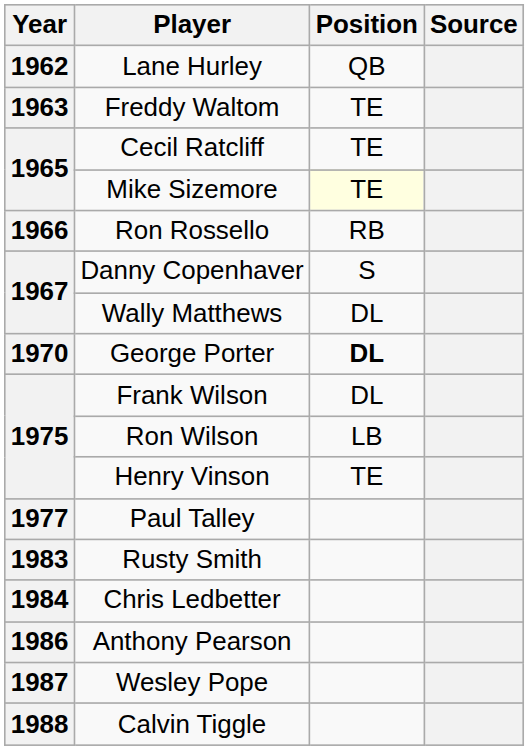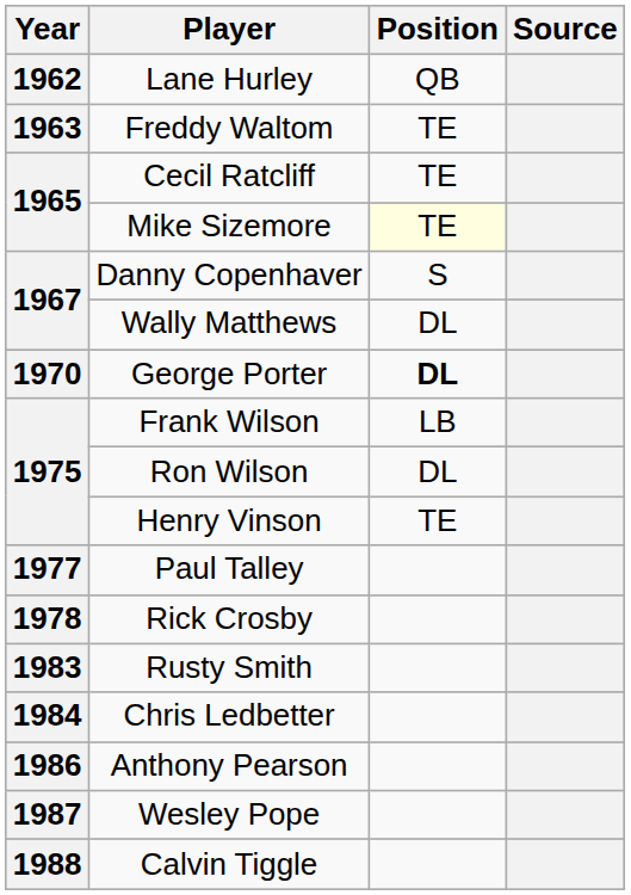- row: 1966 | Ron Rossello | RB
Frank Wilson | Position: DL -> LB
Ron Wilson | Position: LB -> DL
+ row: 1978 | Rick Crosby
